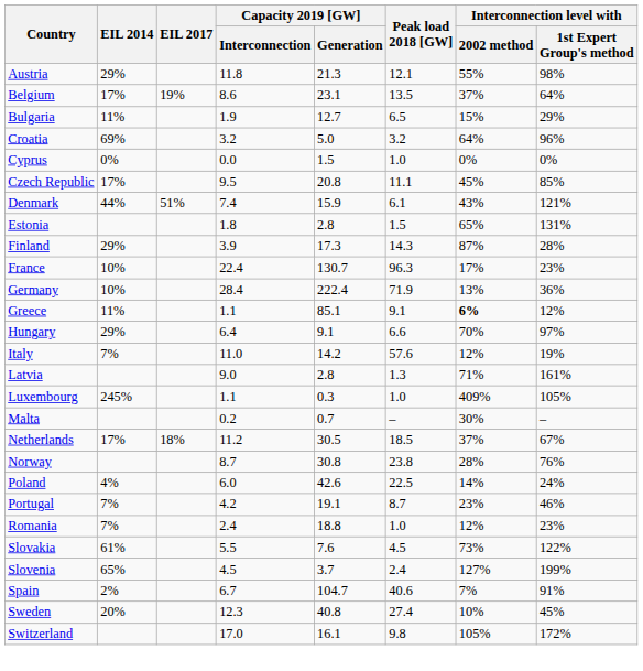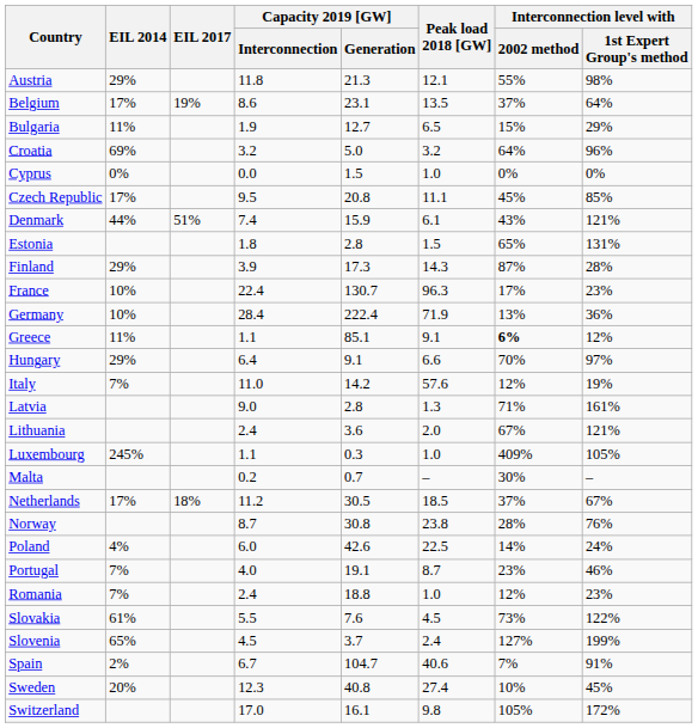+ row: Lithuania | 2.4 | 3.6 | 2.0 | 67% | 121%
Portugal | Capacity 2019 [GW] / Interconnection: 4.2 -> 4.0
